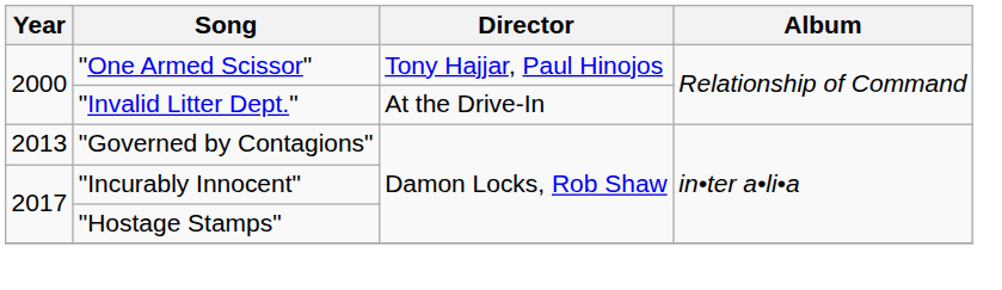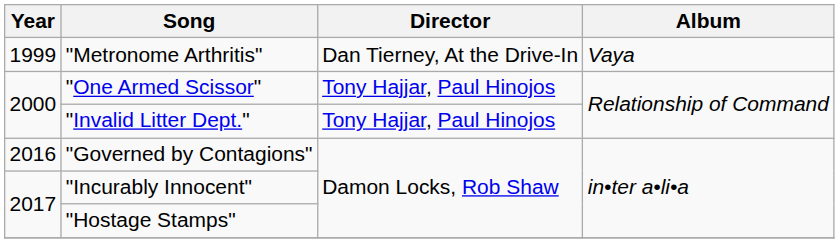+ row: 1999 | "Metronome Arthritis" | Dan Tierney, At the Drive-In | Vaya
"Invalid Litter Dept." | Director: At the Drive-In -> Tony Hajjar, Paul Hinojos
"Governed by Contagions" | Year: 2013 -> 2016
